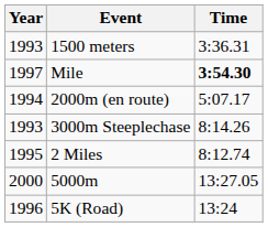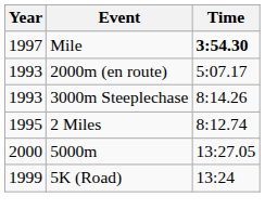- row: 1993 | 1500 meters | 3:36.31
2000m (en route) | Year: 1994 -> 1993
5K (Road) | Year: 1996 -> 1999
